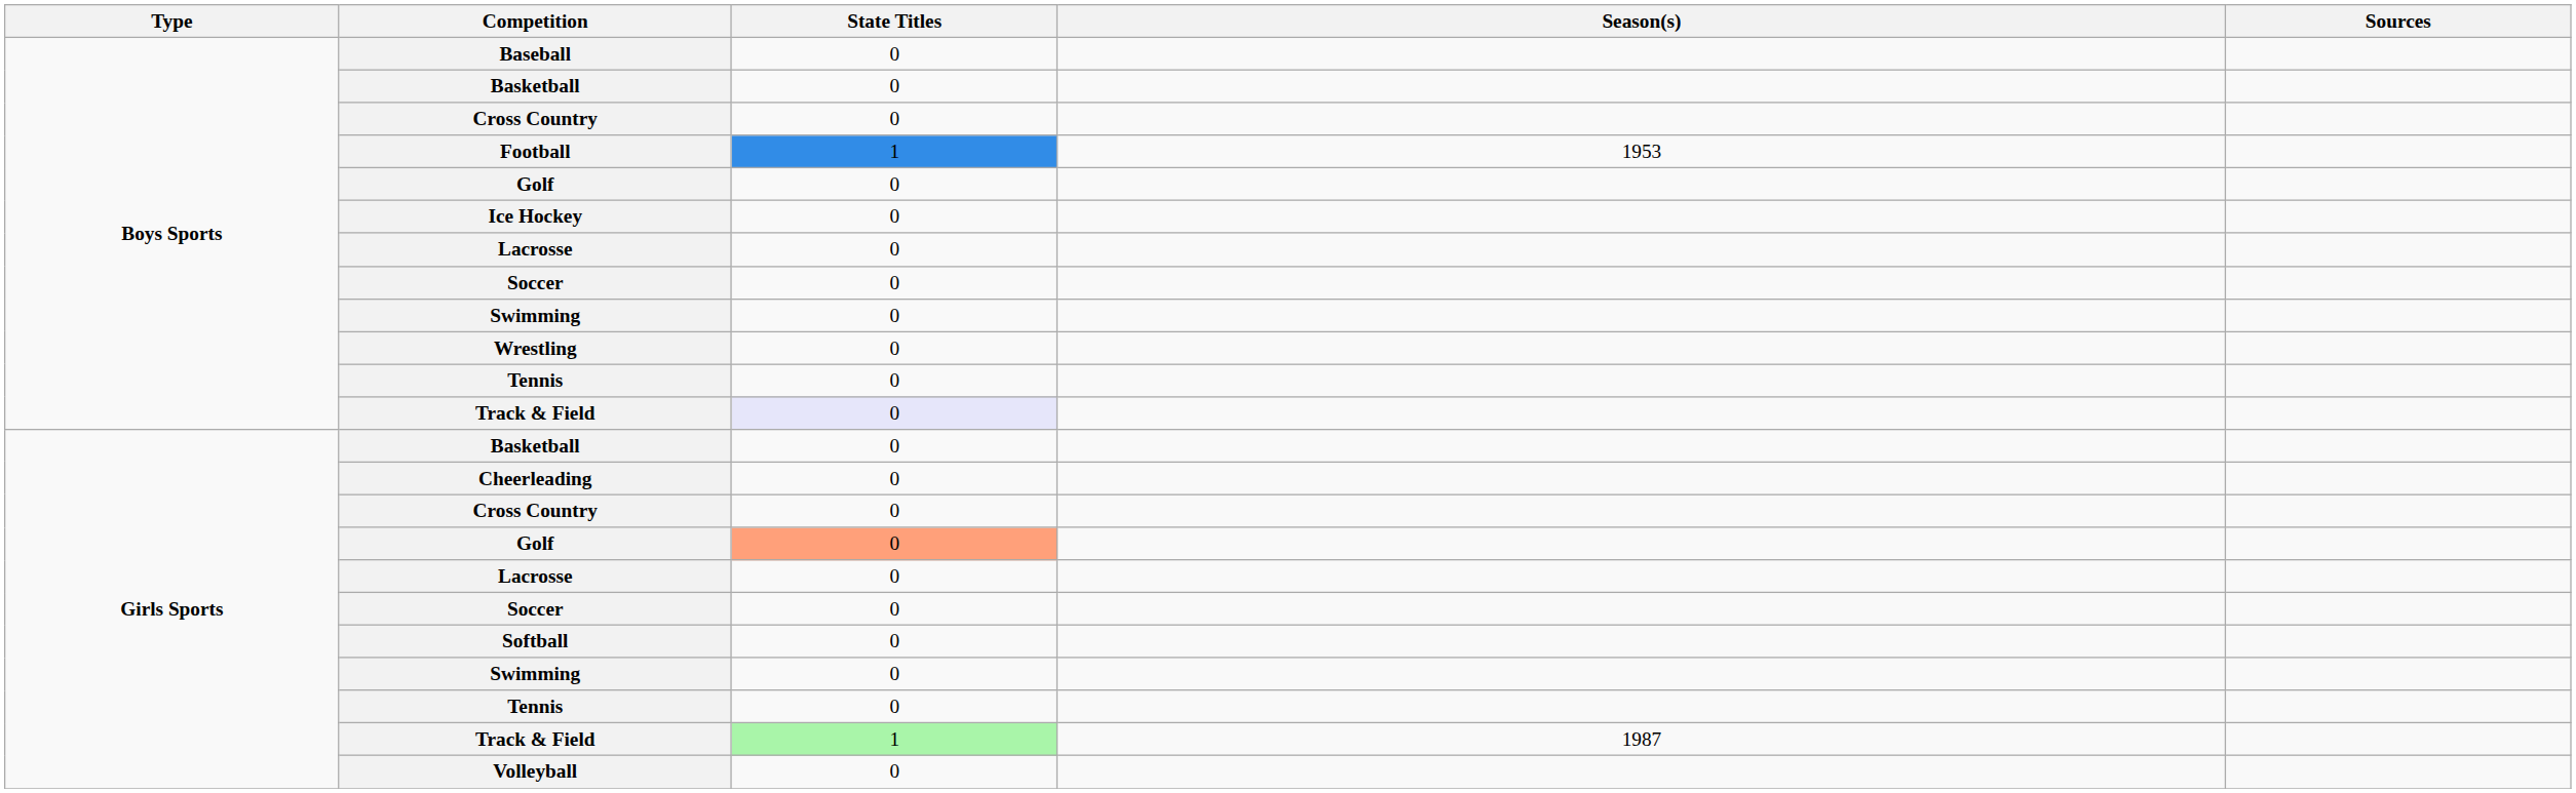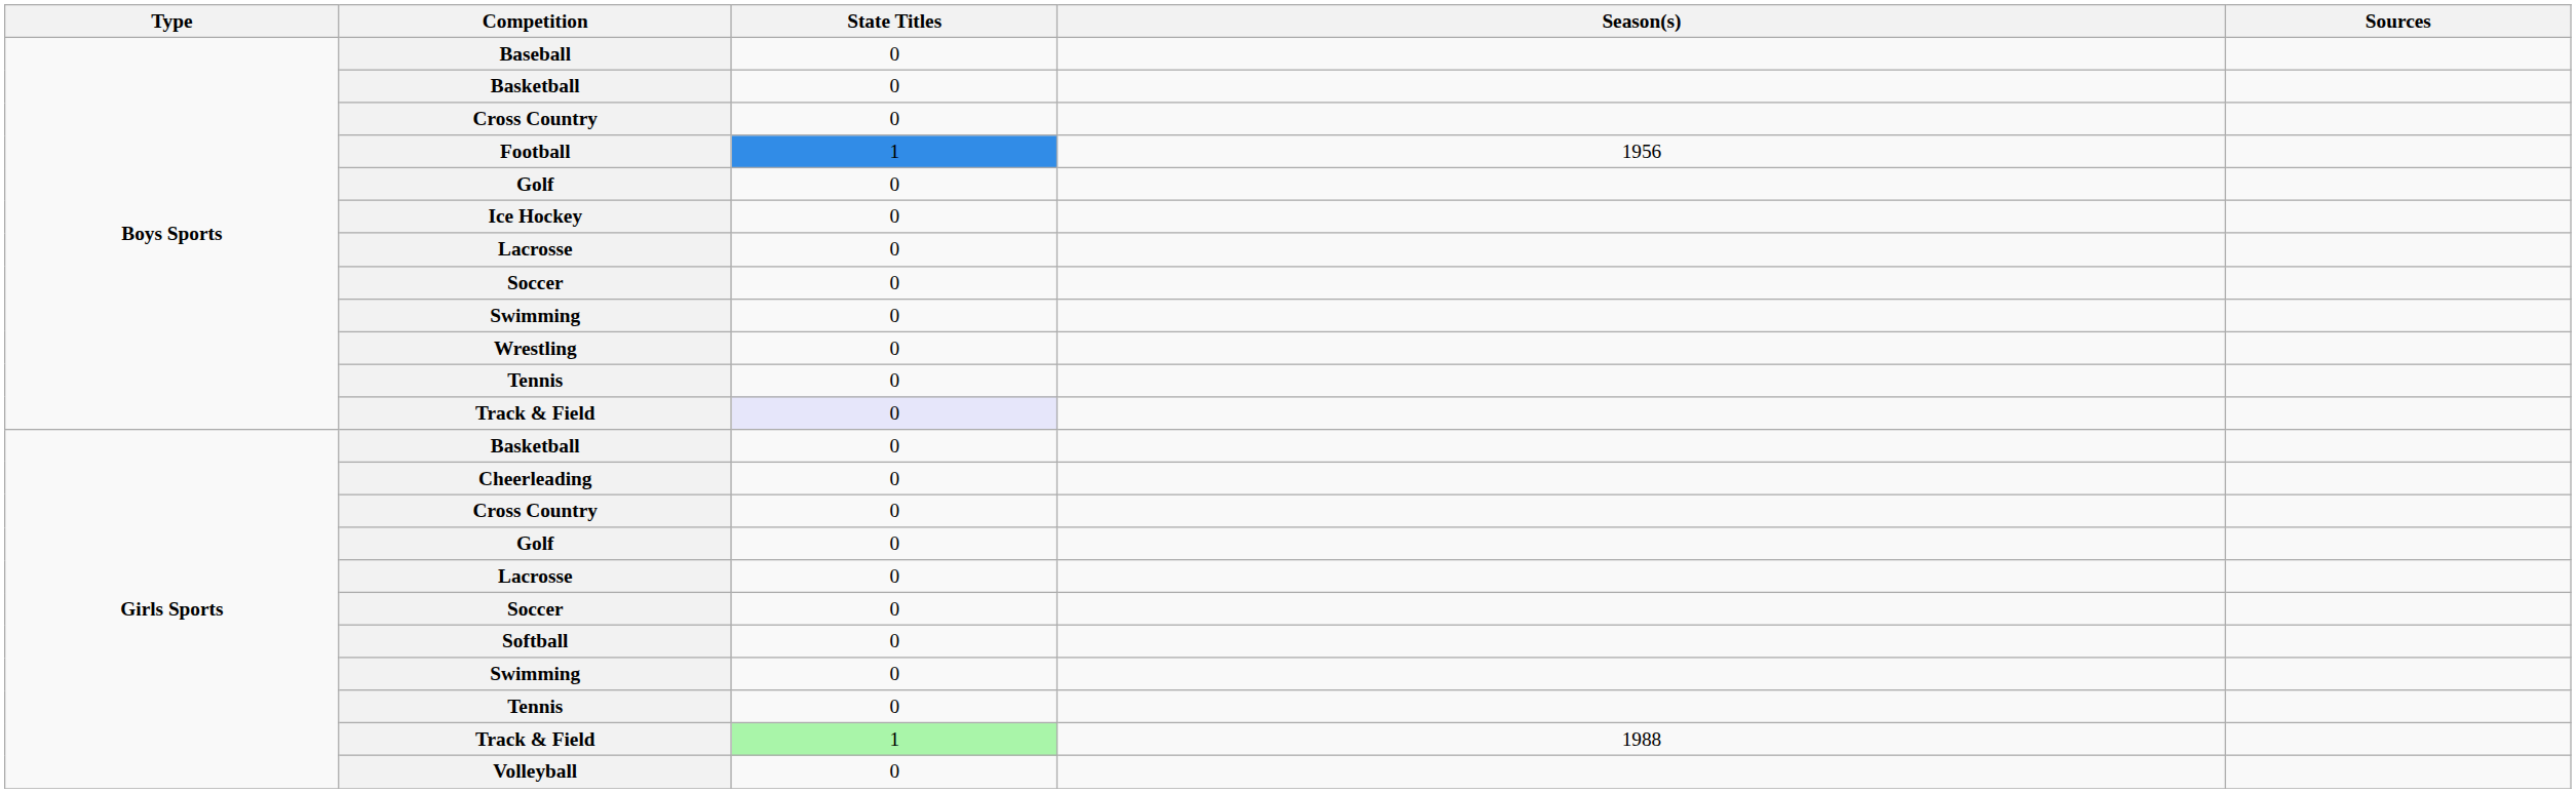Football | Season(s): 1953 -> 1956
Girls Sports / Golf | State Titles: lightsalmon background -> no background
Girls Sports / Track & Field | Season(s): 1987 -> 1988
